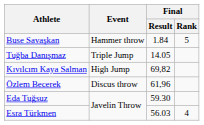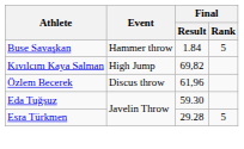- row: Tuğba Danışmaz | Triple Jump | 14.05
Esra Türkmen | Final / Result: 56.03 -> 29.28
Esra Türkmen | Final / Rank: 4 -> 5
